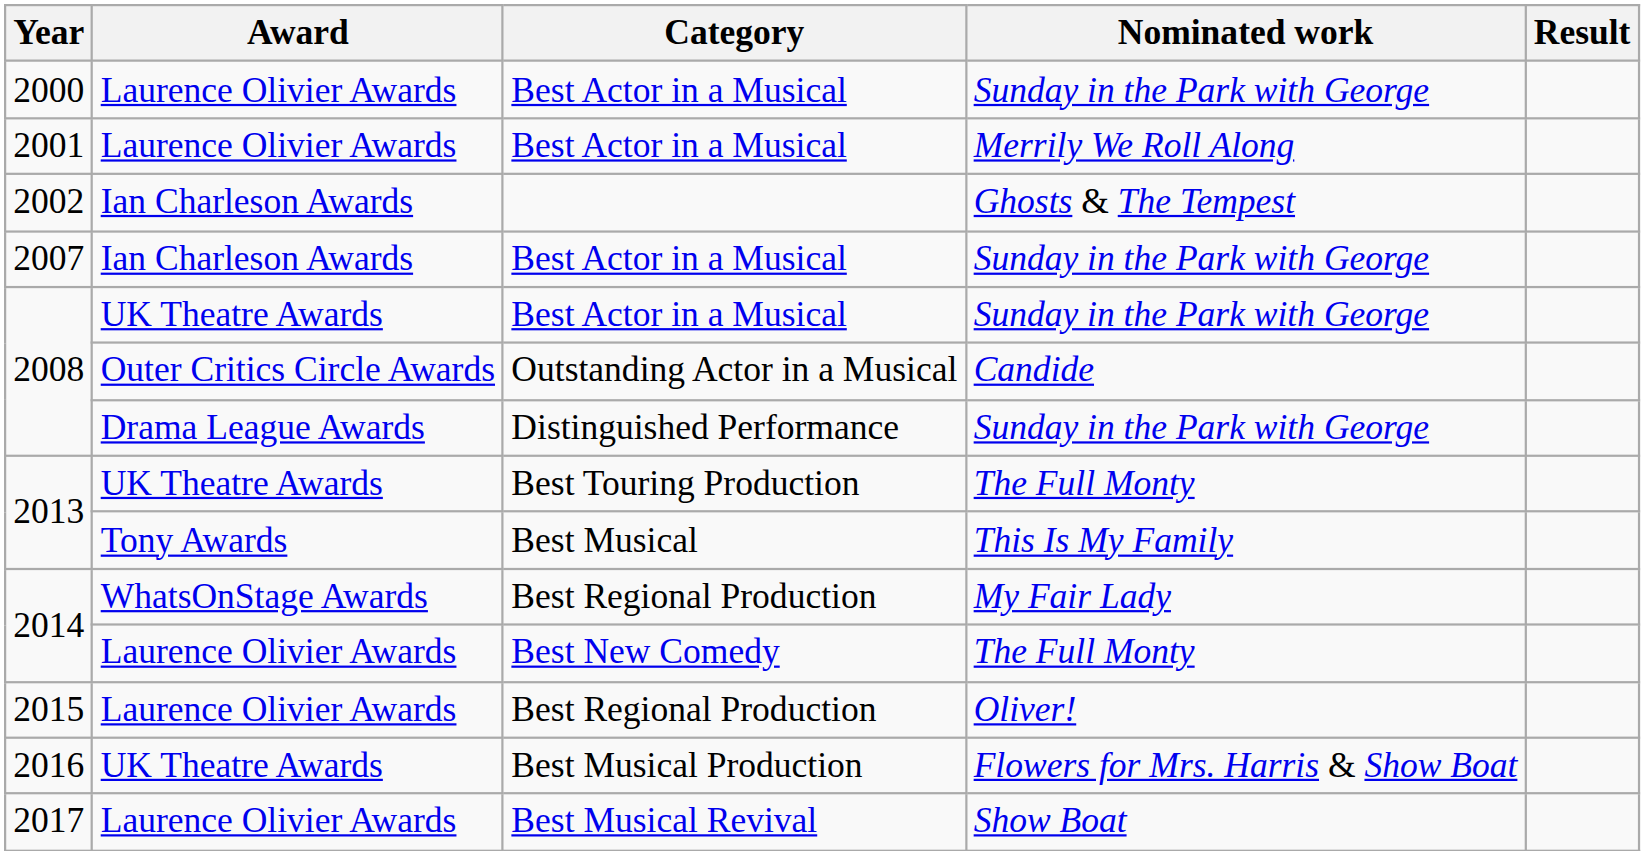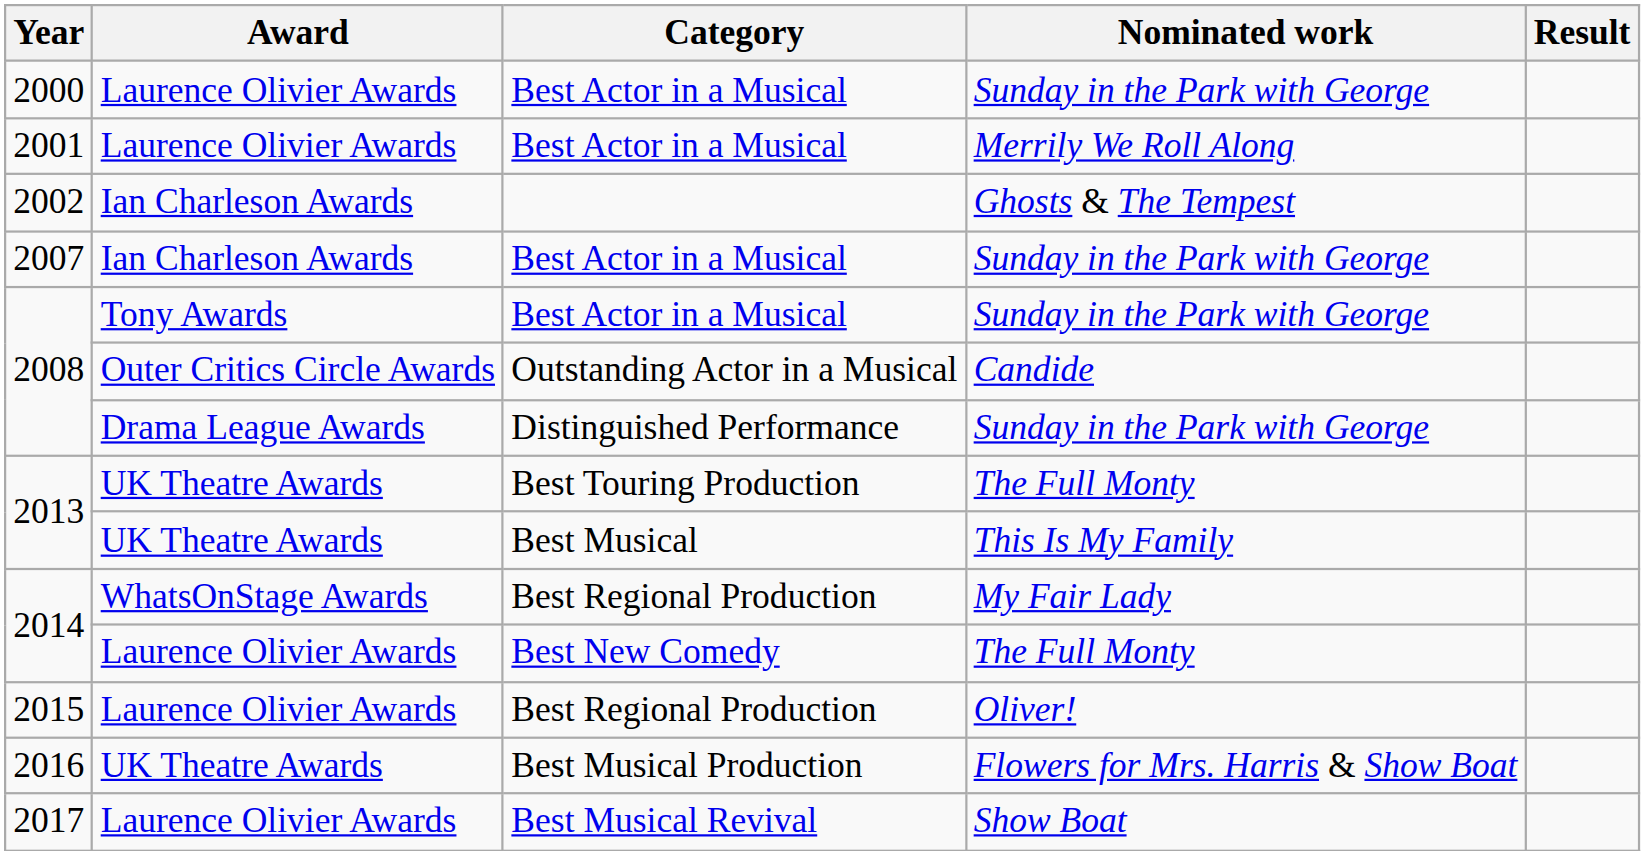2008 / Best Actor in a Musical | Award: UK Theatre Awards -> Tony Awards
2013 / Best Musical | Award: Tony Awards -> UK Theatre Awards
